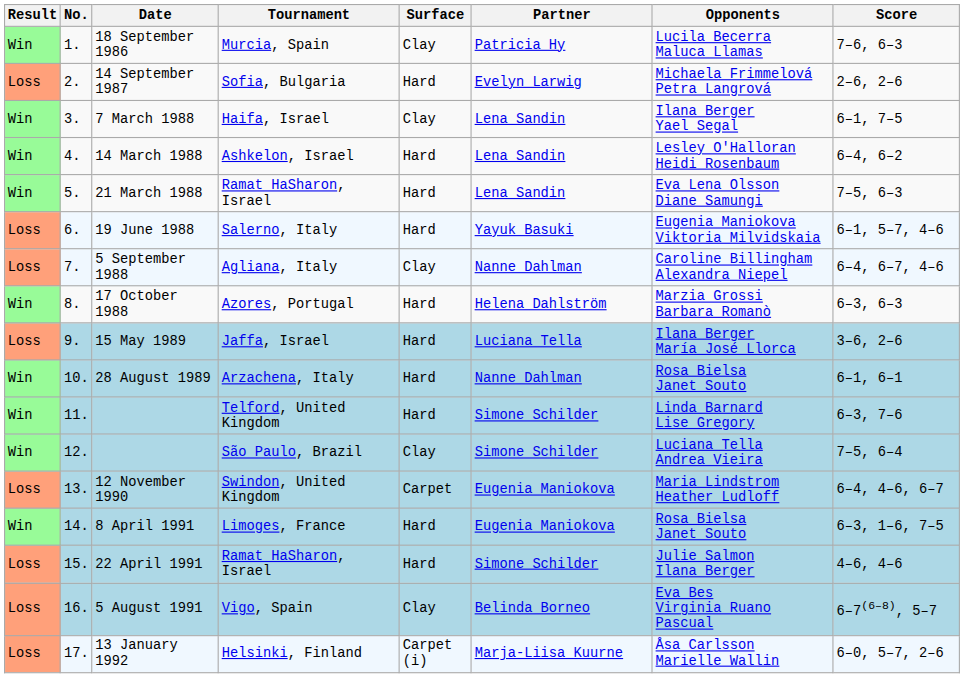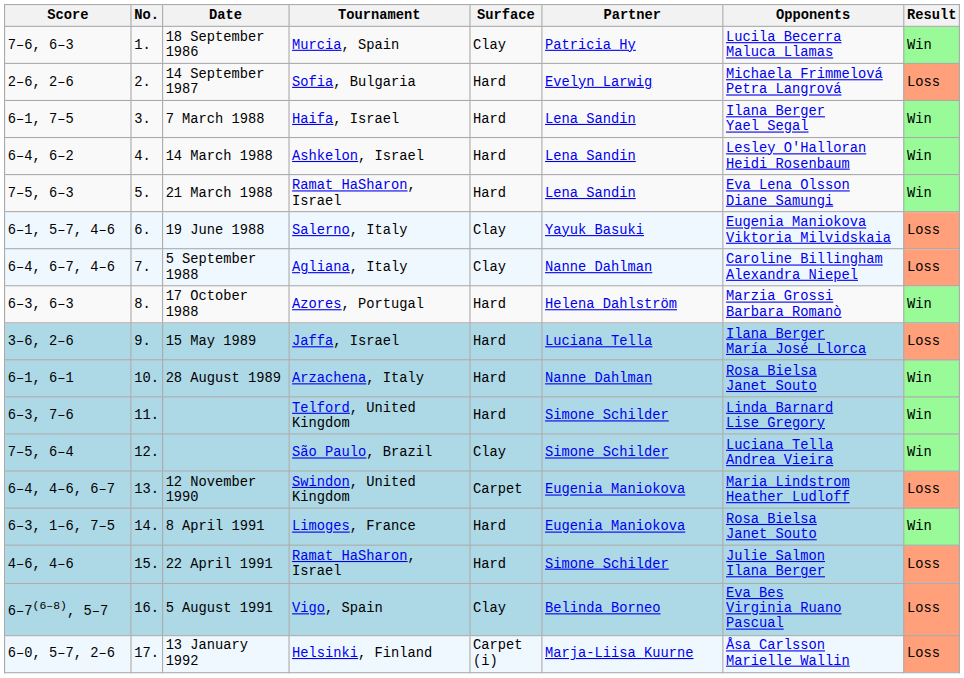columns swapped: Result <-> Score
7 March 1988 | Surface: Clay -> Hard
19 June 1988 | Surface: Hard -> Clay
